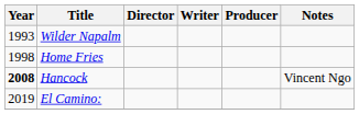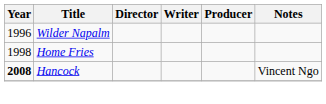Wilder Napalm | Year: 1993 -> 1996
- row: 2019 | El Camino:
